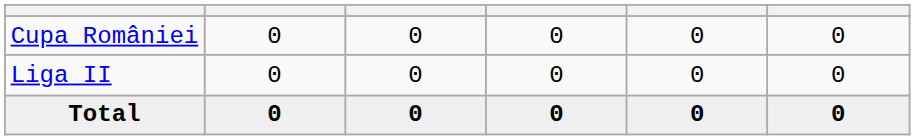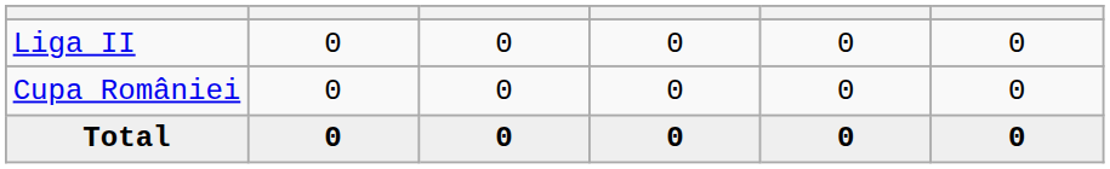rows swapped: Liga II <-> Cupa României
